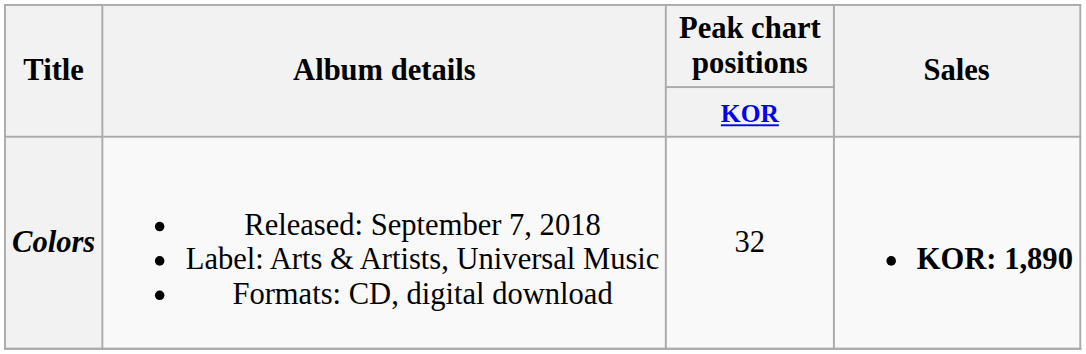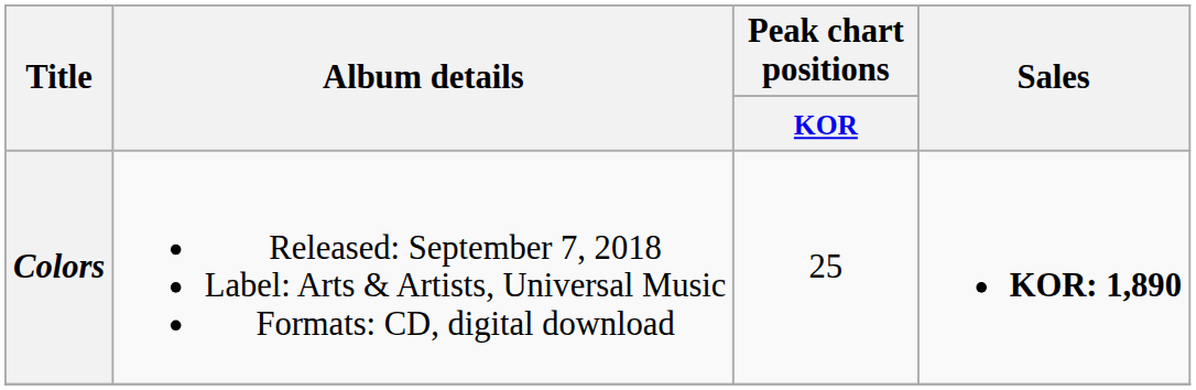Colors | Peak chart positions / KOR: 32 -> 25
